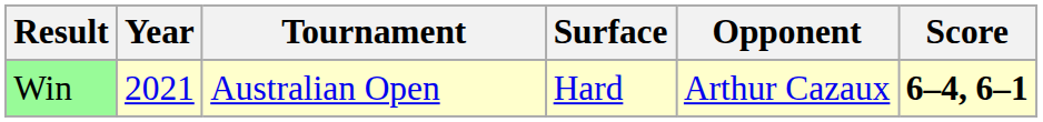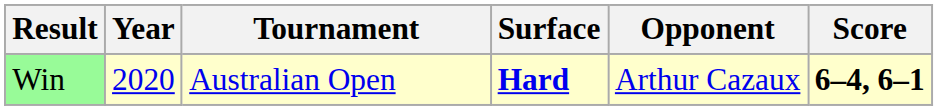Win | Year: 2021 -> 2020
Win | Surface: normal -> bold
